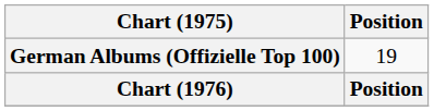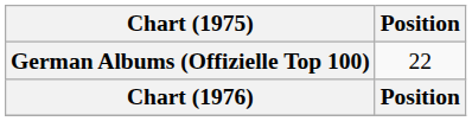German Albums (Offizielle Top 100) | Position: 19 -> 22
